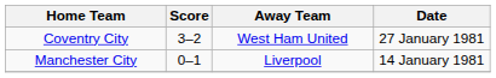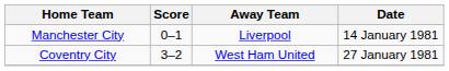rows swapped: Coventry City <-> Manchester City
